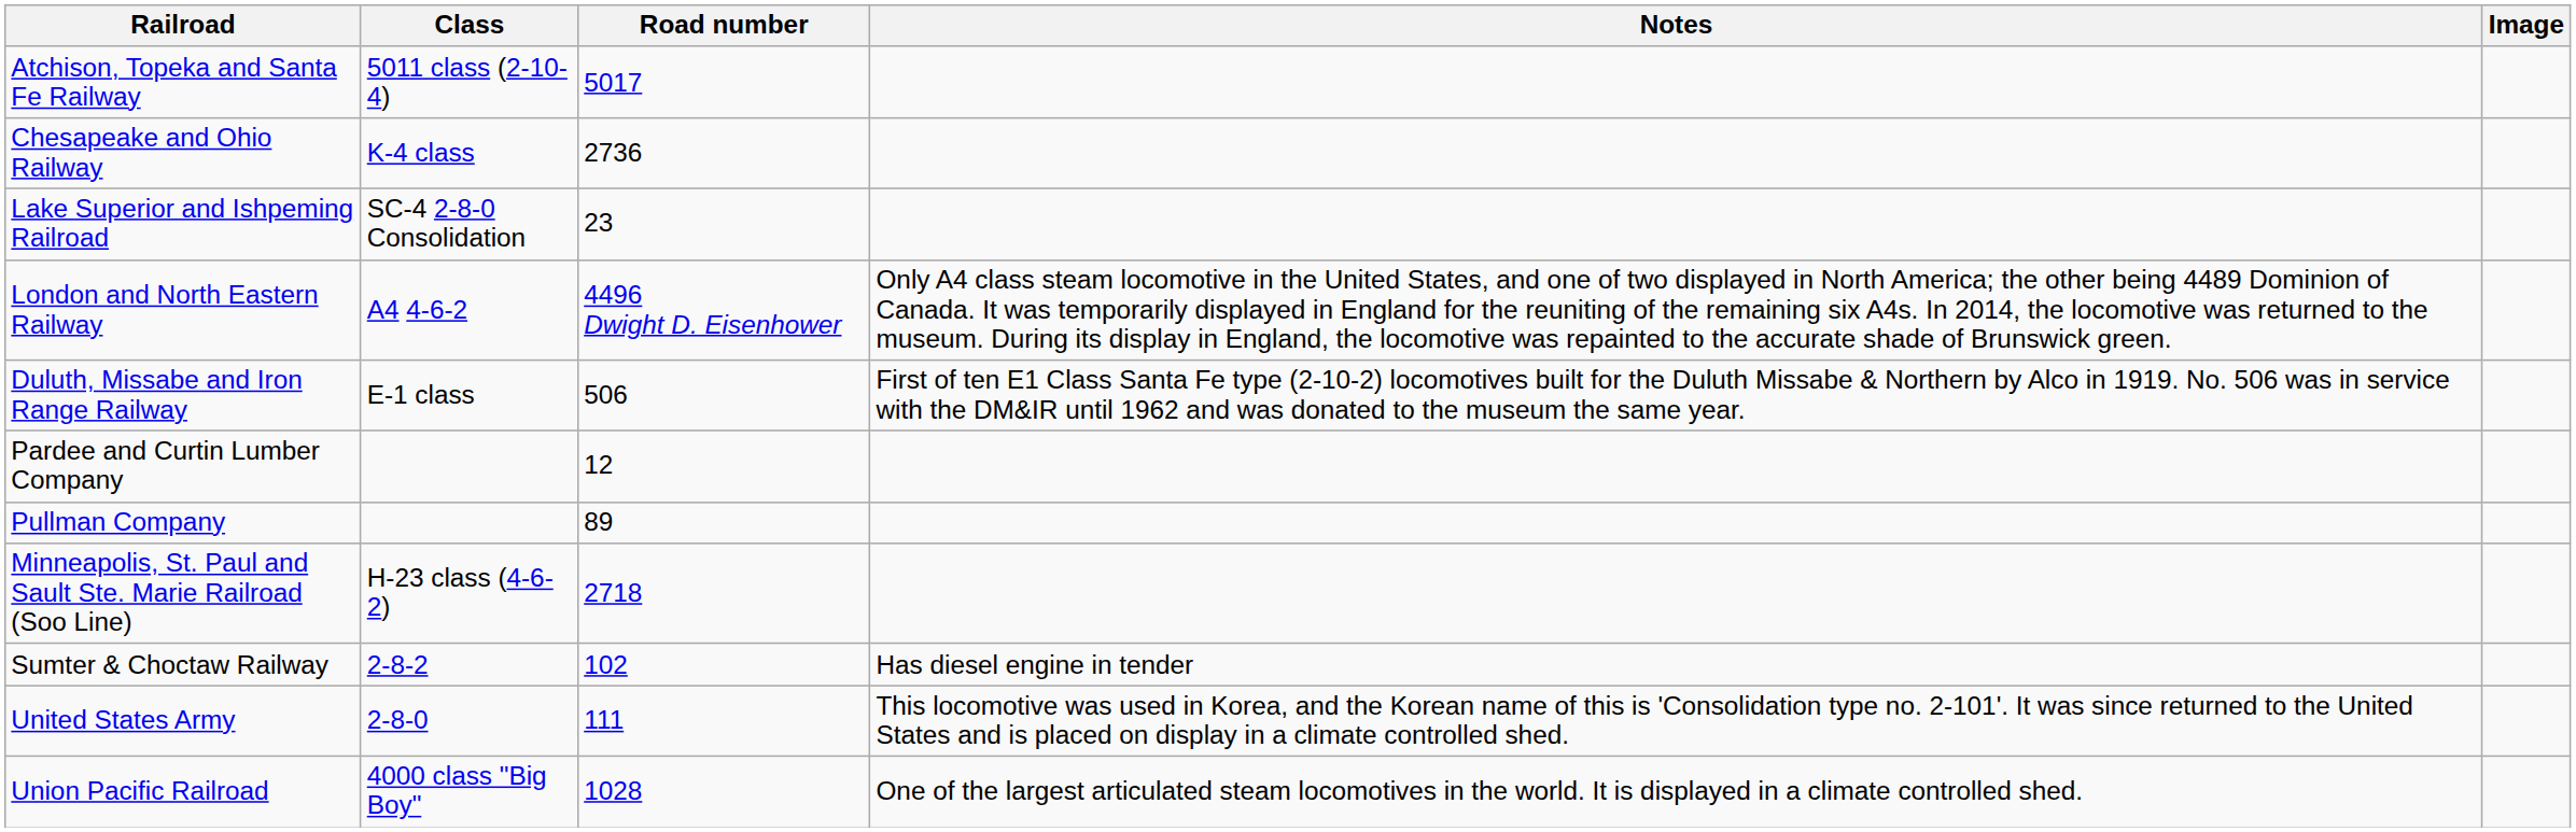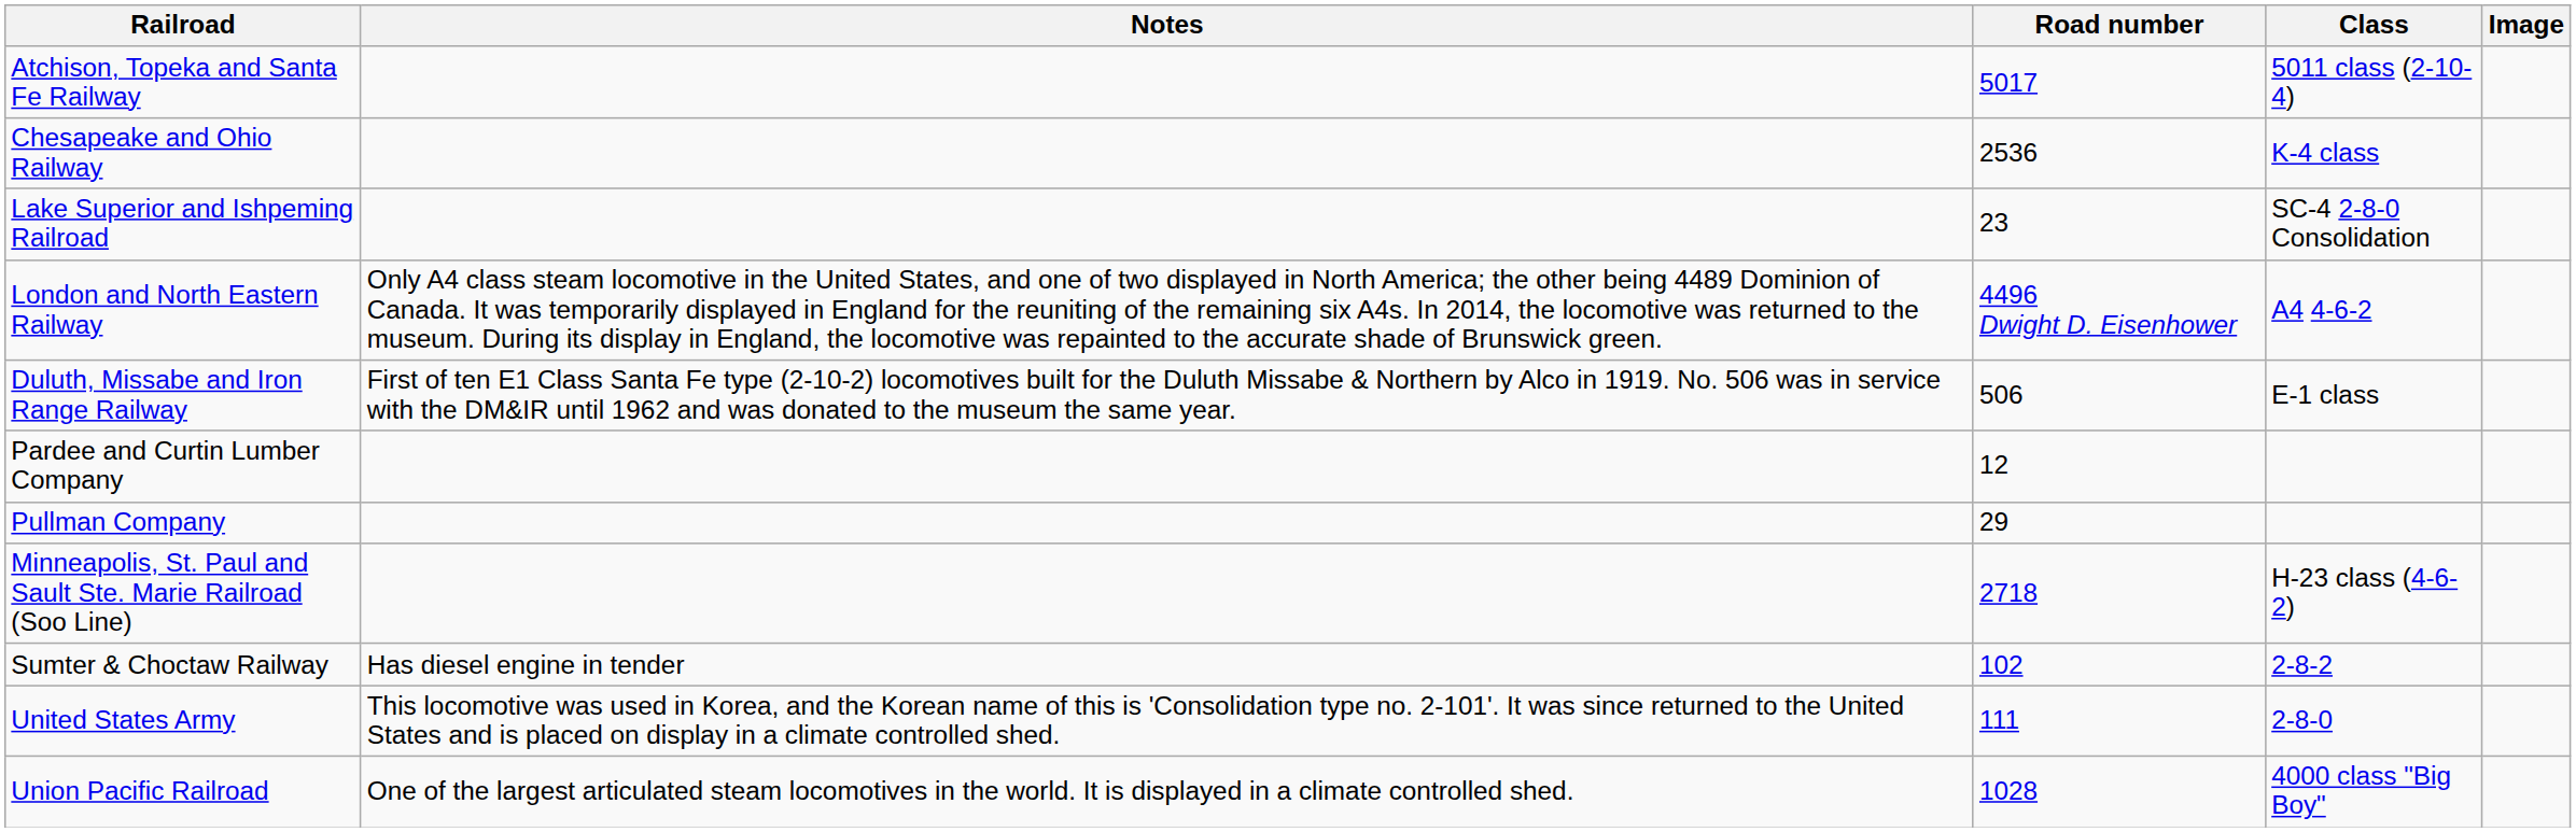columns swapped: Class <-> Notes
Chesapeake and Ohio Railway | Road number: 2736 -> 2536
Pullman Company | Road number: 89 -> 29
